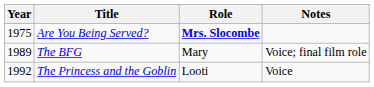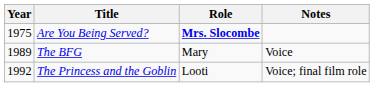The BFG | Notes: Voice; final film role -> Voice
The Princess and the Goblin | Notes: Voice -> Voice; final film role
